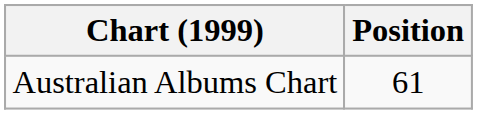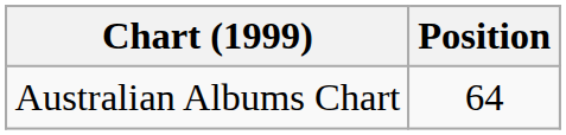Australian Albums Chart | Position: 61 -> 64
